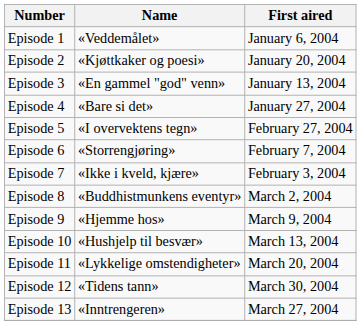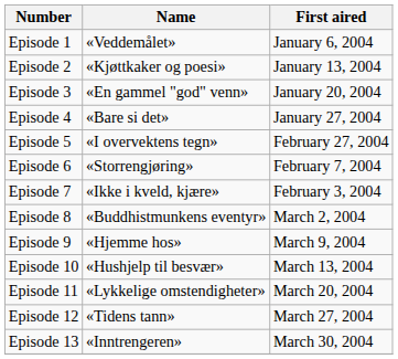Episode 2 | First aired: January 20, 2004 -> January 13, 2004
Episode 3 | First aired: January 13, 2004 -> January 20, 2004
Episode 12 | First aired: March 30, 2004 -> March 27, 2004
Episode 13 | First aired: March 27, 2004 -> March 30, 2004
